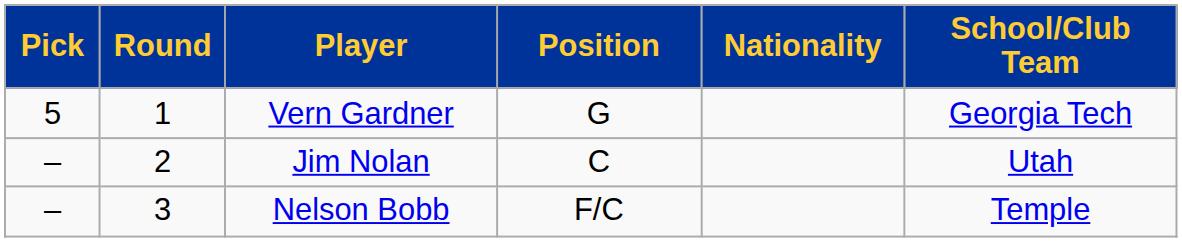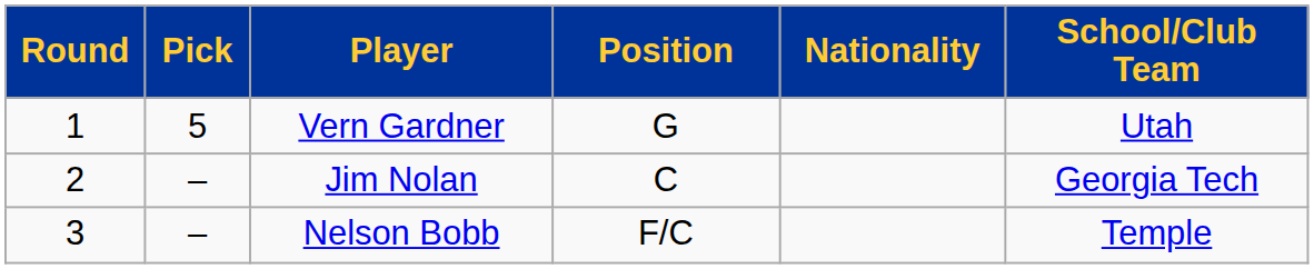columns swapped: Round <-> Pick
Vern Gardner | School/Club Team: Georgia Tech -> Utah
Jim Nolan | School/Club Team: Utah -> Georgia Tech
